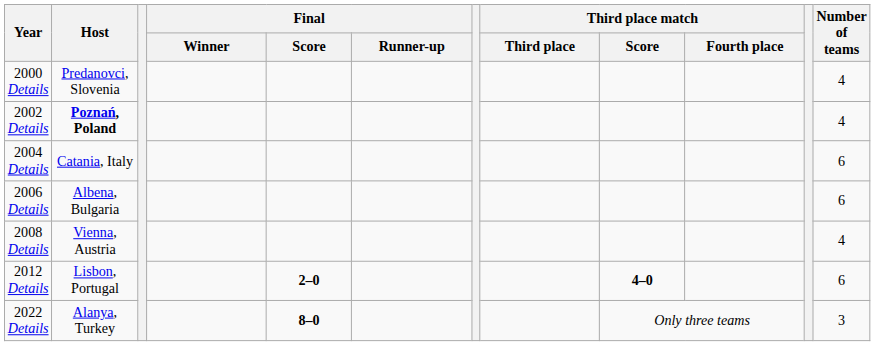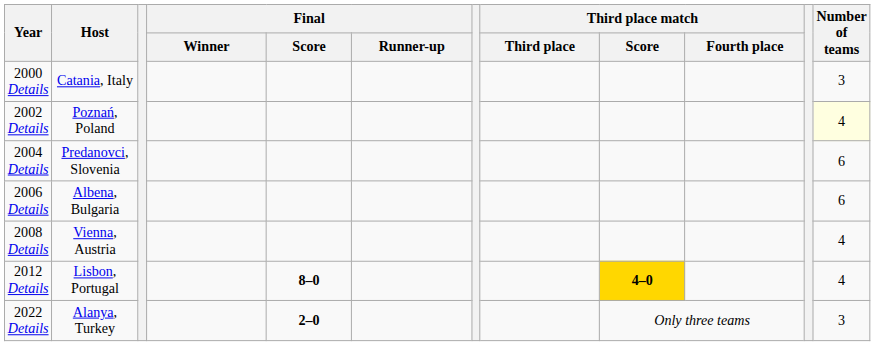2000 Details | Host: Predanovci, Slovenia -> Catania, Italy
2000 Details | Number of teams: 4 -> 3
2002 Details | Host: bold -> normal
2002 Details | Number of teams: no background -> lightyellow background
2004 Details | Host: Catania, Italy -> Predanovci, Slovenia
2012 Details | Final / Score: 2–0 -> 8–0
2012 Details | Third place match / Score: no background -> gold background
2012 Details | Number of teams: 6 -> 4
2022 Details | Final / Score: 8–0 -> 2–0
